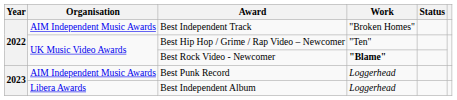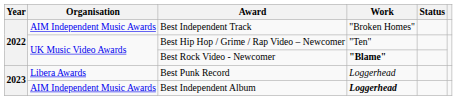Best Punk Record | Organisation: AIM Independent Music Awards -> Libera Awards
Best Independent Album | Organisation: Libera Awards -> AIM Independent Music Awards
Best Independent Album | Work: normal -> bold
